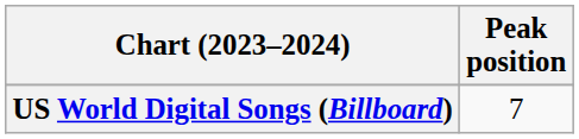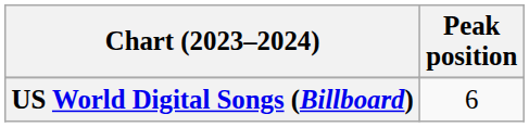US World Digital Songs (Billboard) | Peak position: 7 -> 6
